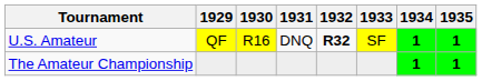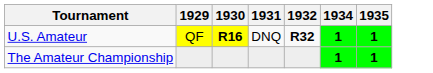- column: 1933 | SF
U.S. Amateur | 1930: normal -> bold
